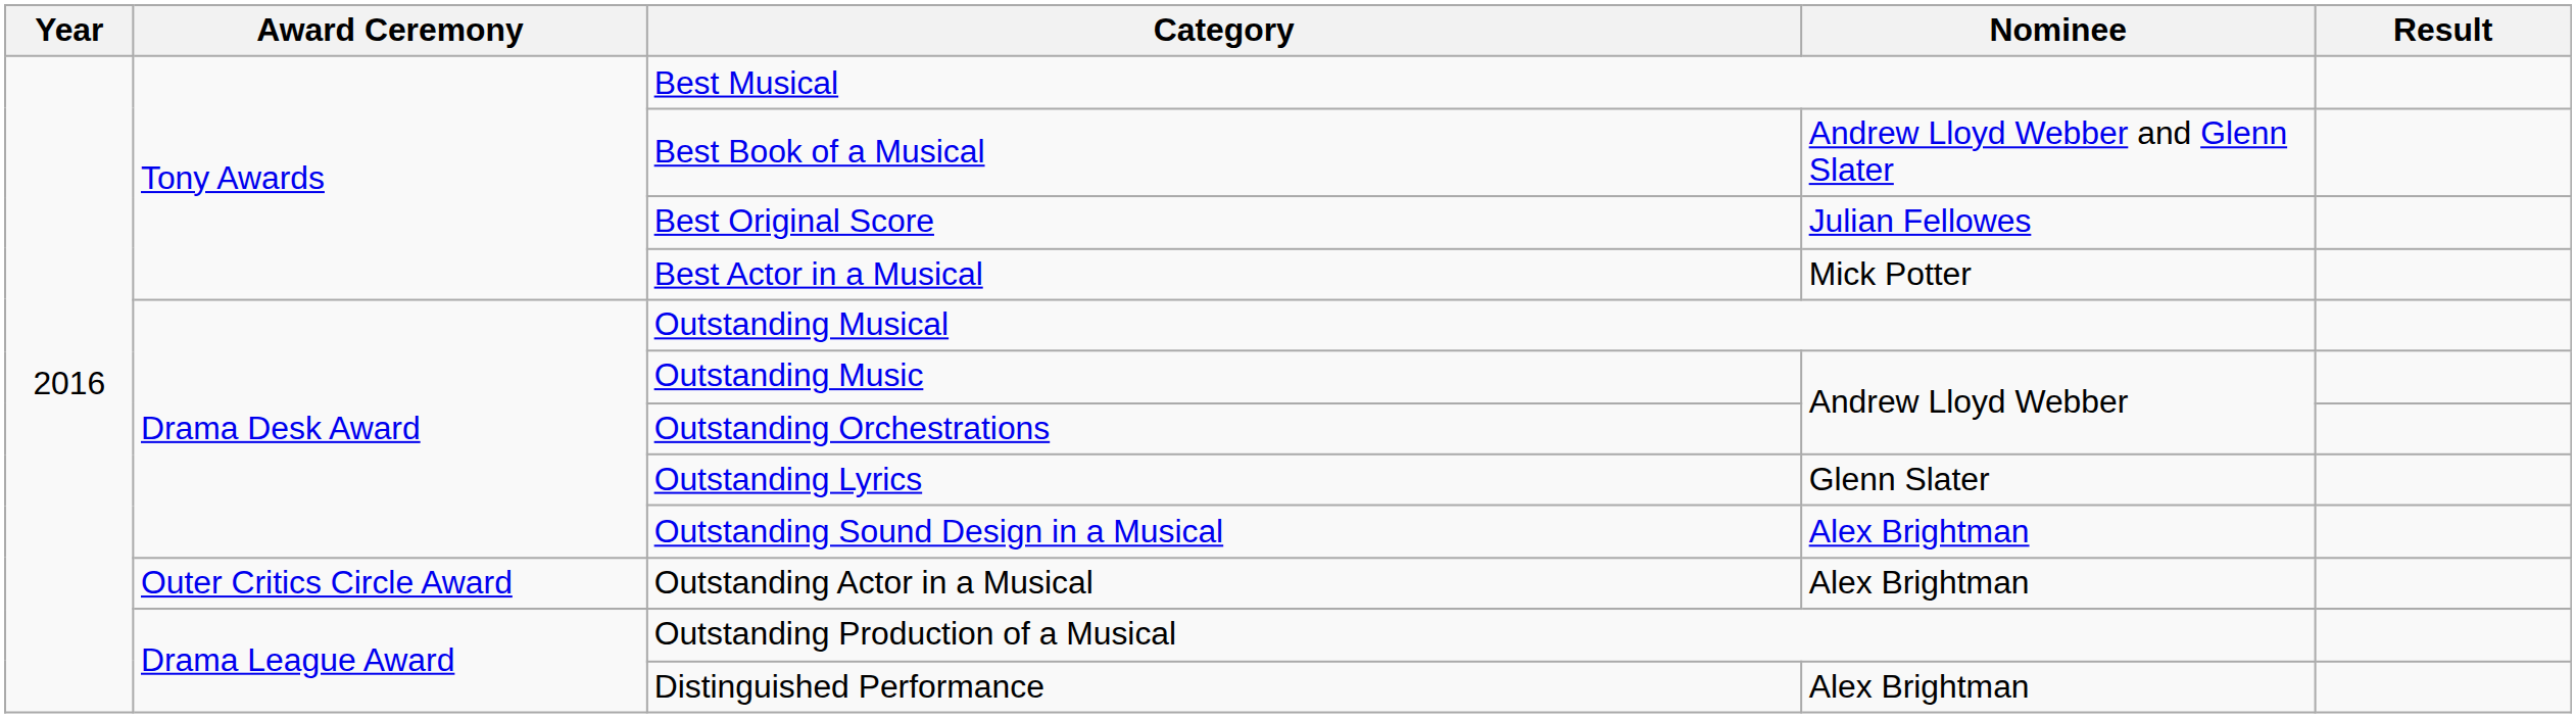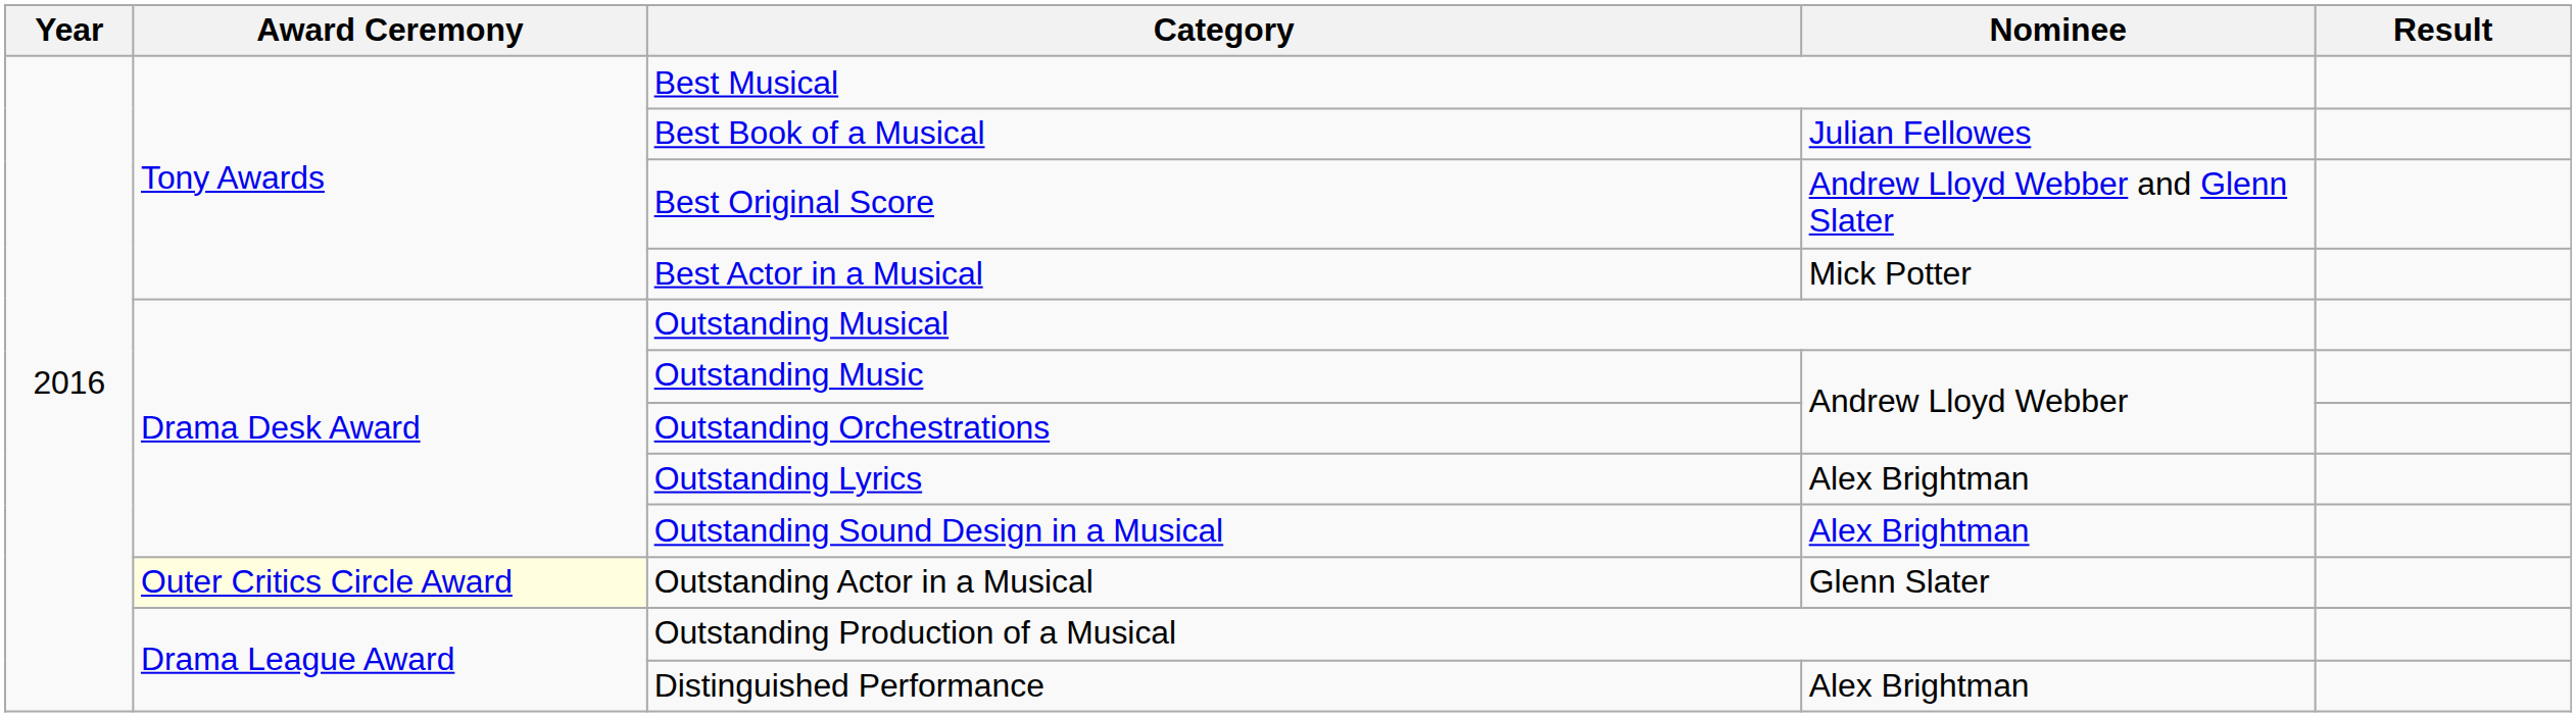Best Book of a Musical | Nominee: Andrew Lloyd Webber and Glenn Slater -> Julian Fellowes
Best Original Score | Nominee: Julian Fellowes -> Andrew Lloyd Webber and Glenn Slater
Outstanding Lyrics | Nominee: Glenn Slater -> Alex Brightman
Outstanding Actor in a Musical | Award Ceremony: no background -> lightyellow background
Outstanding Actor in a Musical | Nominee: Alex Brightman -> Glenn Slater
